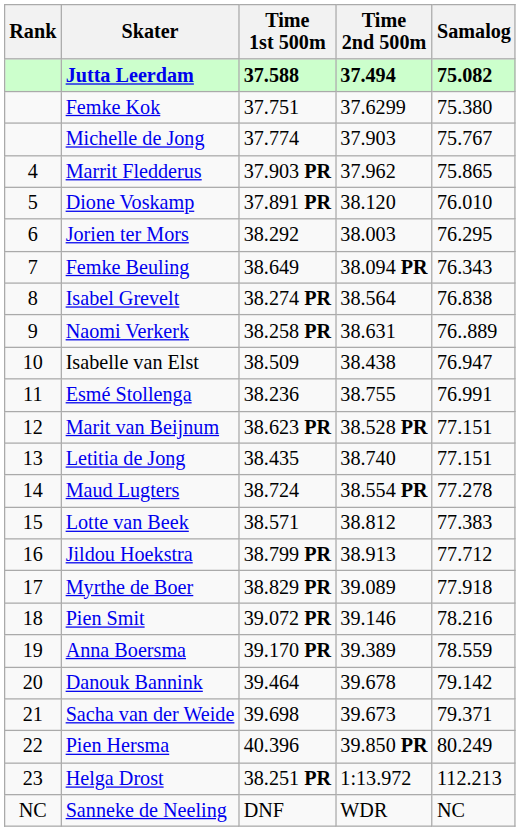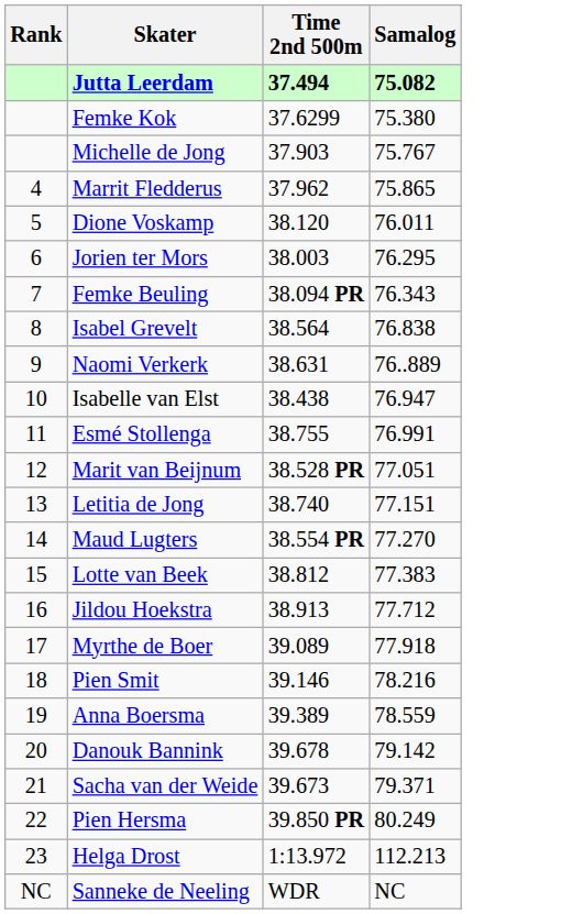- column: Time 1st 500m | 37.588 | 37.751 | 37.774 | 37.903 PR | 37.891 PR | 38.292 | 38.649 | 38.274 PR | 38.258 PR | 38.509 | 38.236 | 38.623 PR | 38.435 | 38.724 | 38.571 | 38.799 PR | 38.829 PR | 39.072 PR | 39.170 PR | 39.464 | 39.698 | 40.396 | 38.251 PR | DNF
Dione Voskamp | Samalog: 76.010 -> 76.011
Marit van Beijnum | Samalog: 77.151 -> 77.051
Maud Lugters | Samalog: 77.278 -> 77.270
